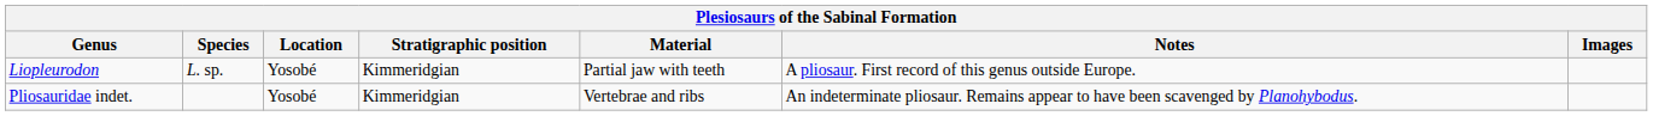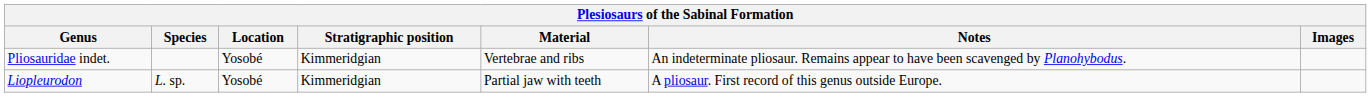rows swapped: Liopleurodon <-> Pliosauridae indet.
